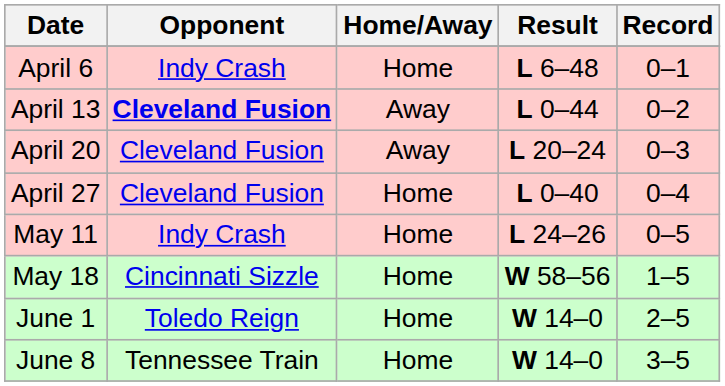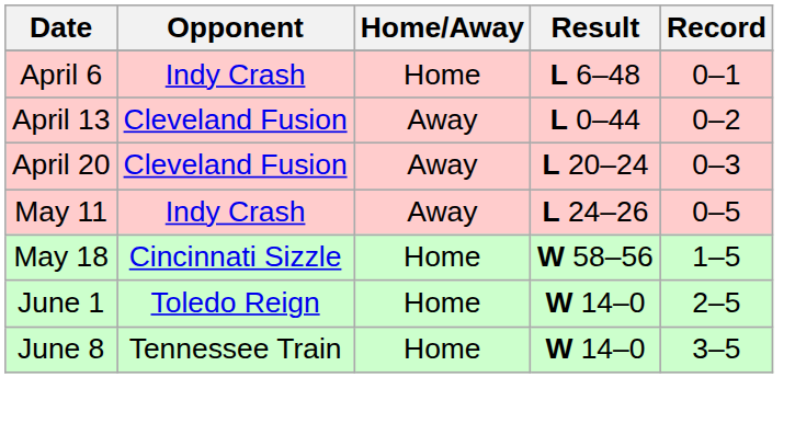April 13 | Opponent: bold -> normal
- row: April 27 | Cleveland Fusion | Home | L 0–40 | 0–4
May 11 | Home/Away: Home -> Away
